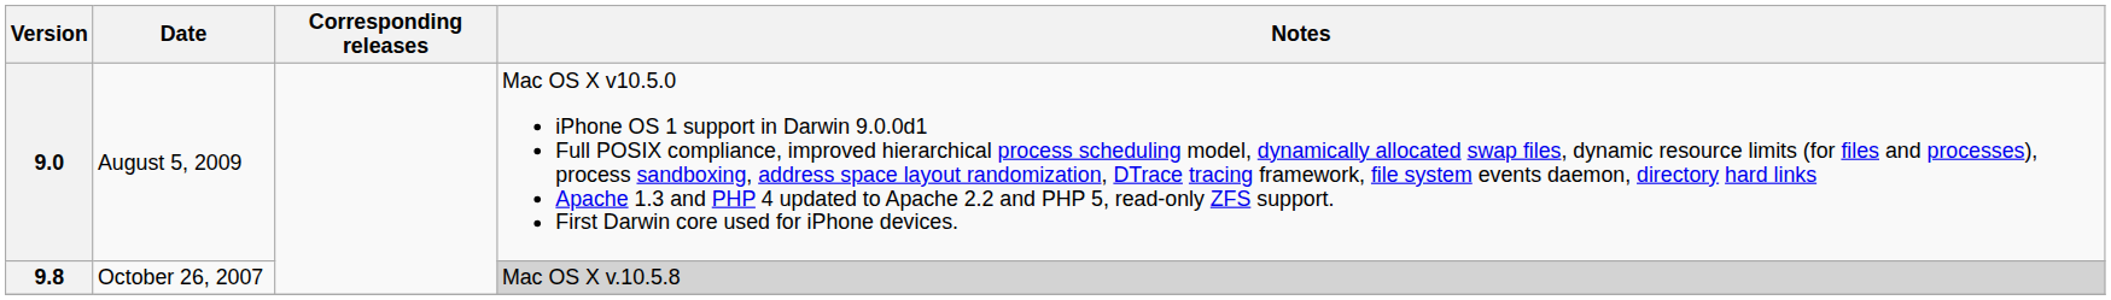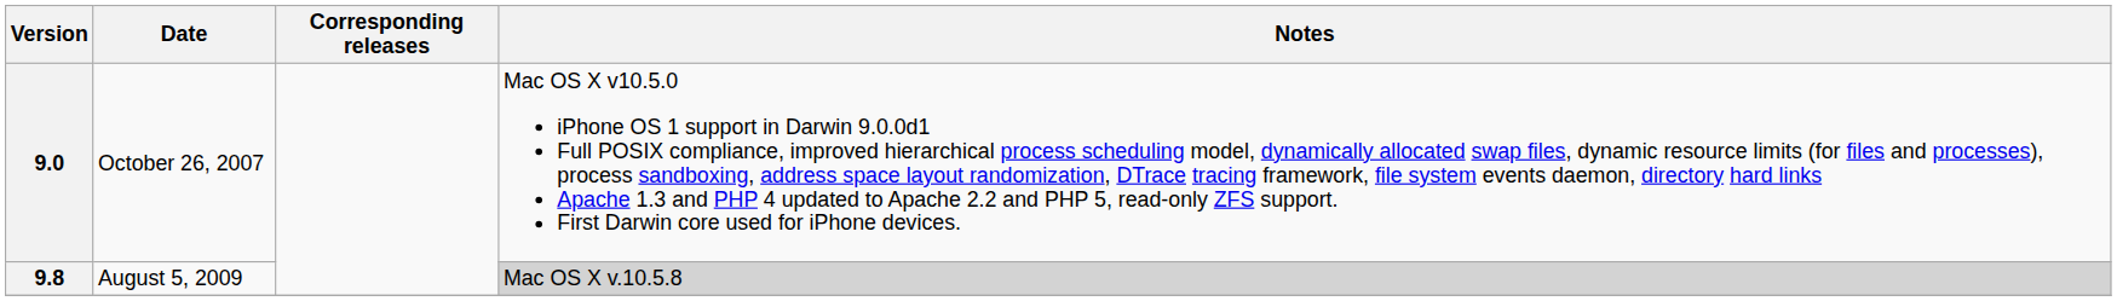9.0 | Date: August 5, 2009 -> October 26, 2007
9.8 | Date: October 26, 2007 -> August 5, 2009
